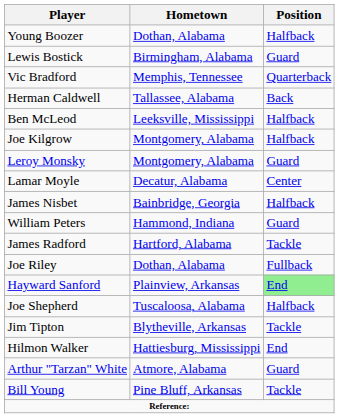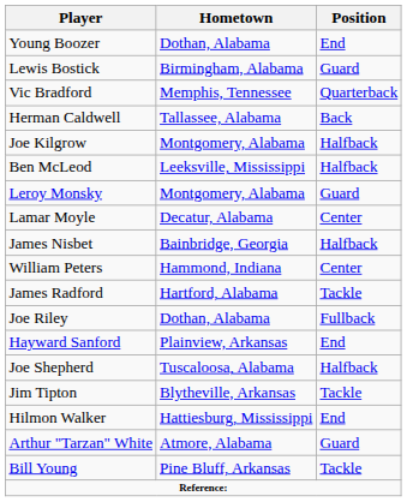Young Boozer | Position: Halfback -> End
rows swapped: Joe Kilgrow <-> Ben McLeod
William Peters | Position: Guard -> Center
Hayward Sanford | Position: lightgreen background -> no background
